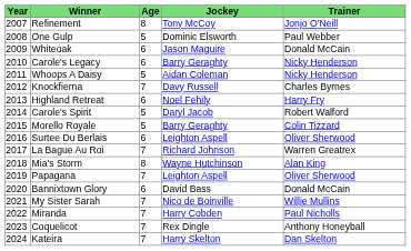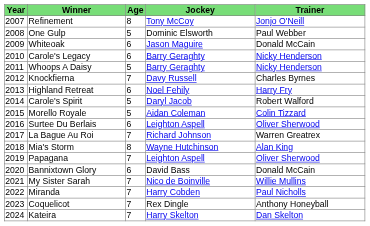Whoops A Daisy | Jockey: Aidan Coleman -> Barry Geraghty
Morello Royale | Jockey: Barry Geraghty -> Aidan Coleman
